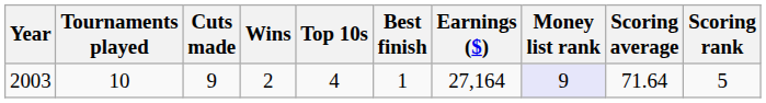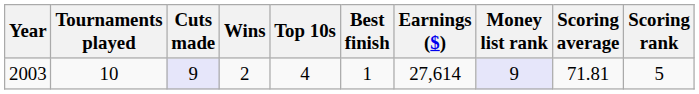2003 | Cuts made: no background -> lavender background
2003 | Earnings ($): 27,164 -> 27,614
2003 | Scoring average: 71.64 -> 71.81
